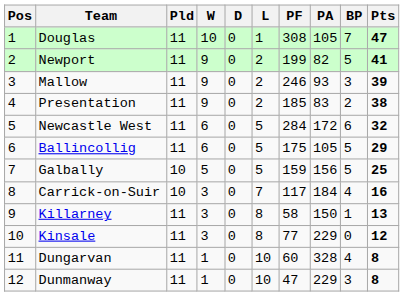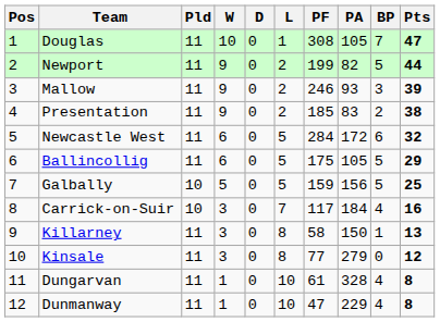Newport | Pts: 41 -> 44
Kinsale | PA: 229 -> 279
Dungarvan | PF: 60 -> 61
Dunmanway | BP: 3 -> 4
